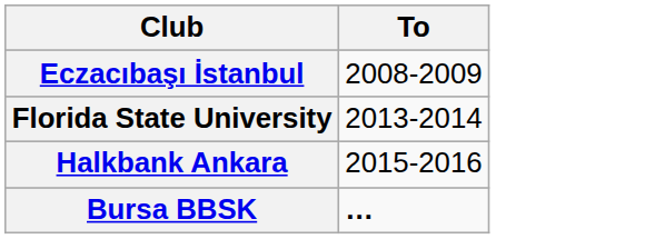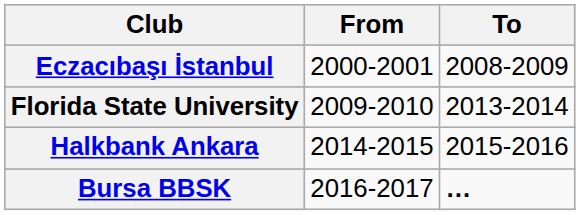+ column: From | 2000-2001 | 2009-2010 | 2014-2015 | 2016-2017
